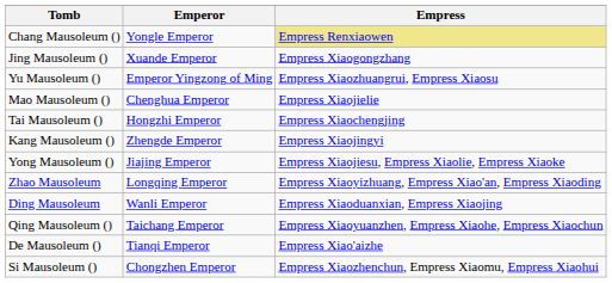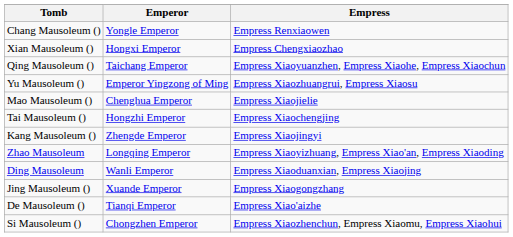Chang Mausoleum () | Empress: khaki background -> no background
+ row: Xian Mausoleum () | Hongxi Emperor | Empress Chengxiaozhao
rows swapped: Jing Mausoleum () <-> Qing Mausoleum ()
- row: Yong Mausoleum () | Jiajing Emperor | Empress Xiaojiesu, Empress Xiaolie, Empress Xiaoke
